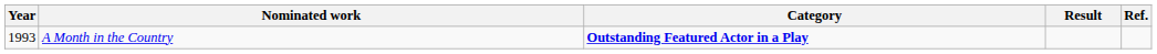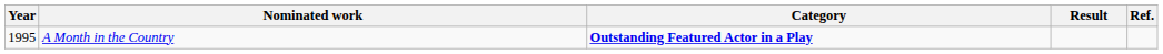A Month in the Country | Year: 1993 -> 1995
